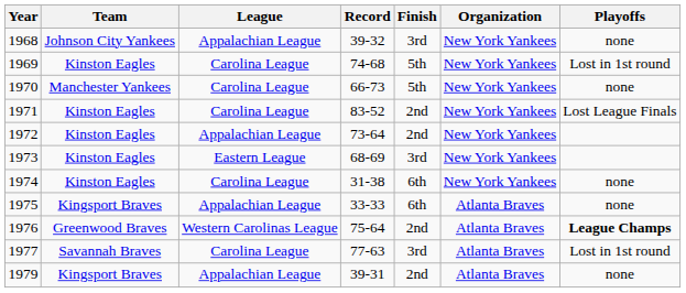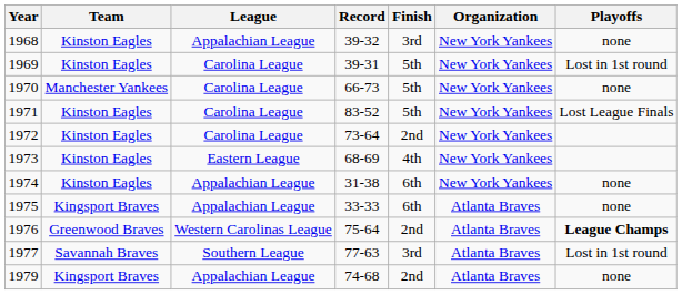1968 | Team: Johnson City Yankees -> Kinston Eagles
1969 | Record: 74-68 -> 39-31
1971 | Finish: 2nd -> 5th
1972 | League: Appalachian League -> Carolina League
1973 | Finish: 3rd -> 4th
1974 | League: Carolina League -> Appalachian League
1977 | League: Carolina League -> Southern League
1979 | Record: 39-31 -> 74-68
